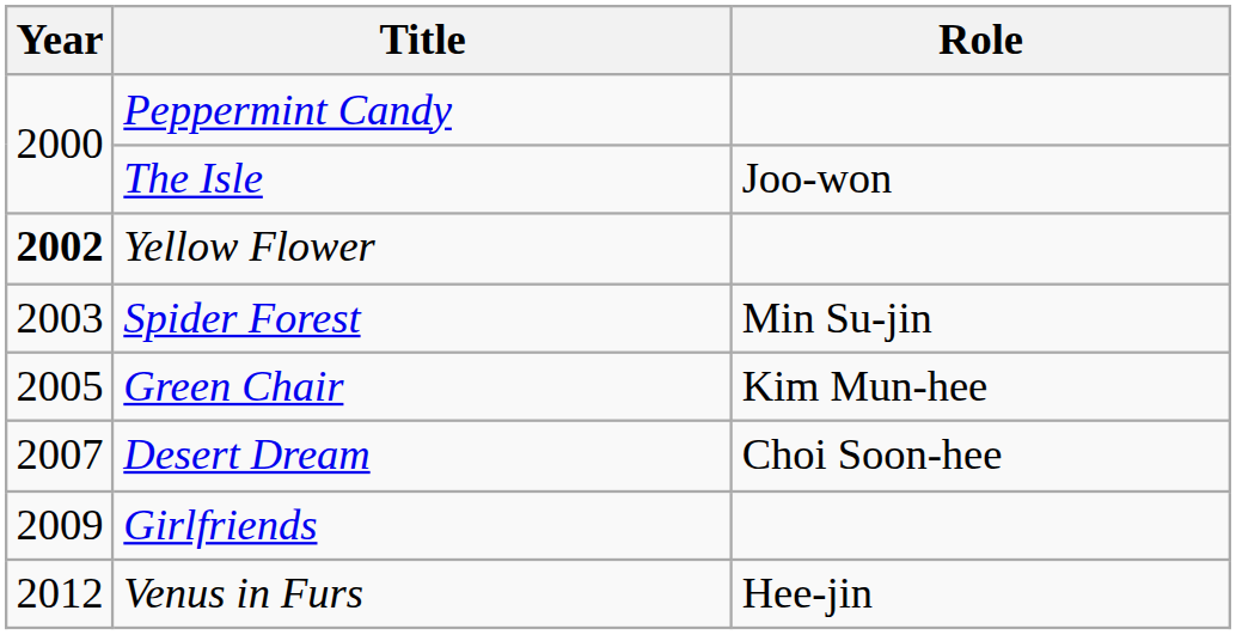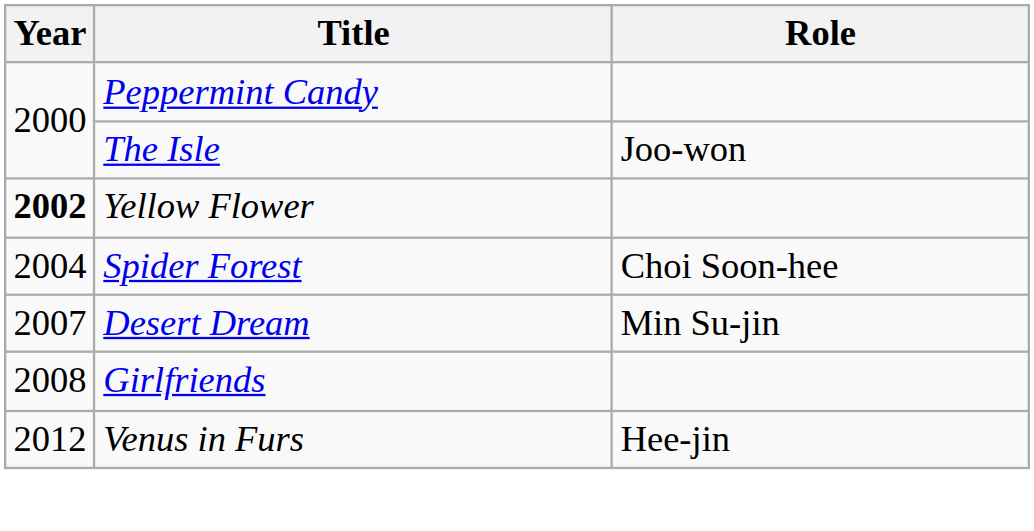Spider Forest | Year: 2003 -> 2004
Spider Forest | Role: Min Su-jin -> Choi Soon-hee
- row: 2005 | Green Chair | Kim Mun-hee
Desert Dream | Role: Choi Soon-hee -> Min Su-jin
Girlfriends | Year: 2009 -> 2008
